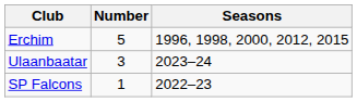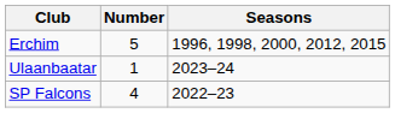Ulaanbaatar | Number: 3 -> 1
SP Falcons | Number: 1 -> 4
